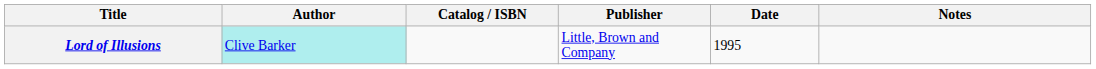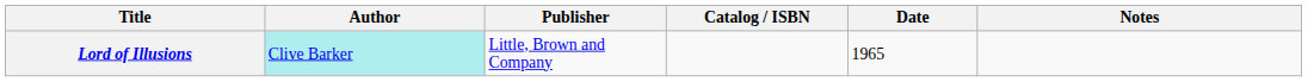columns swapped: Catalog / ISBN <-> Publisher
Lord of Illusions | Date: 1995 -> 1965
